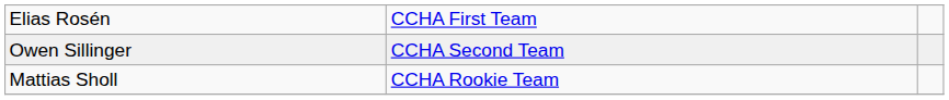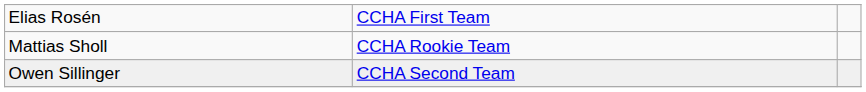rows swapped: Owen Sillinger <-> Mattias Sholl
